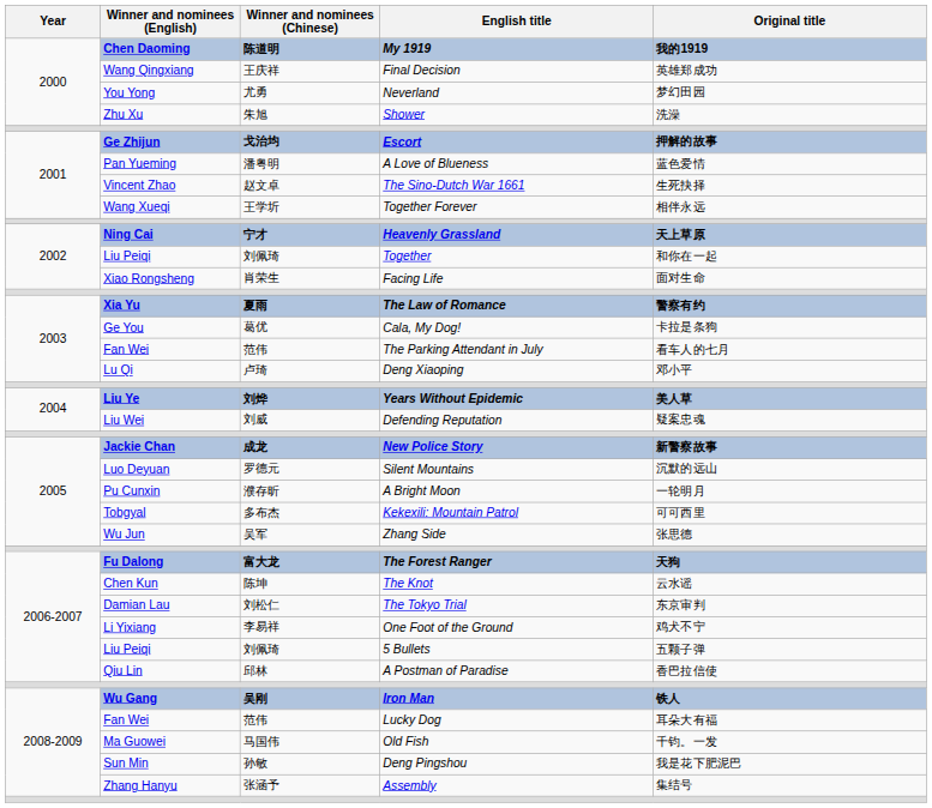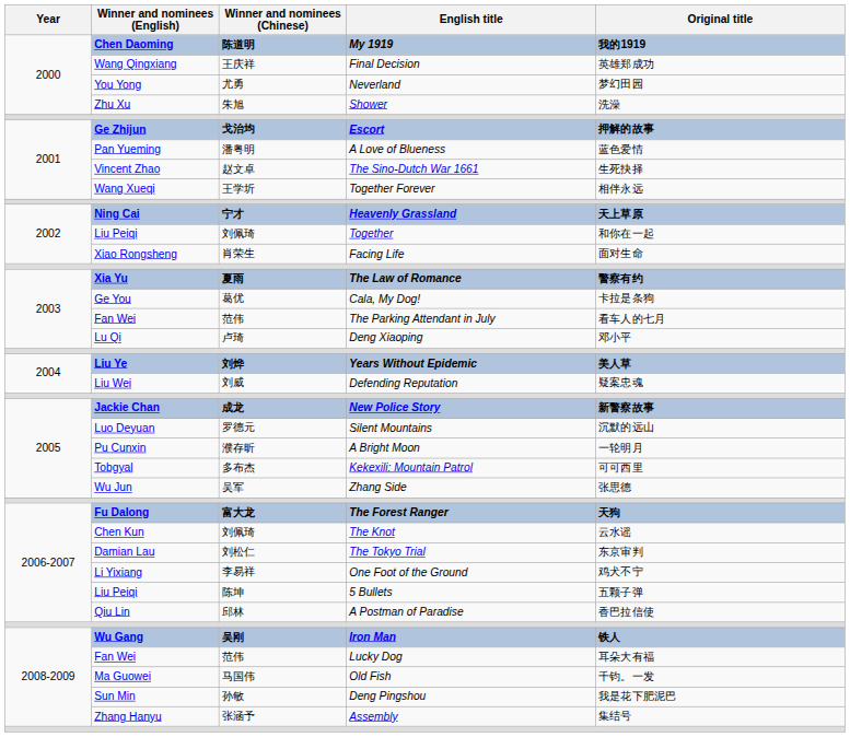The Knot | Winner and nominees (Chinese): 陈坤 -> 刘佩琦
5 Bullets | Winner and nominees (Chinese): 刘佩琦 -> 陈坤
